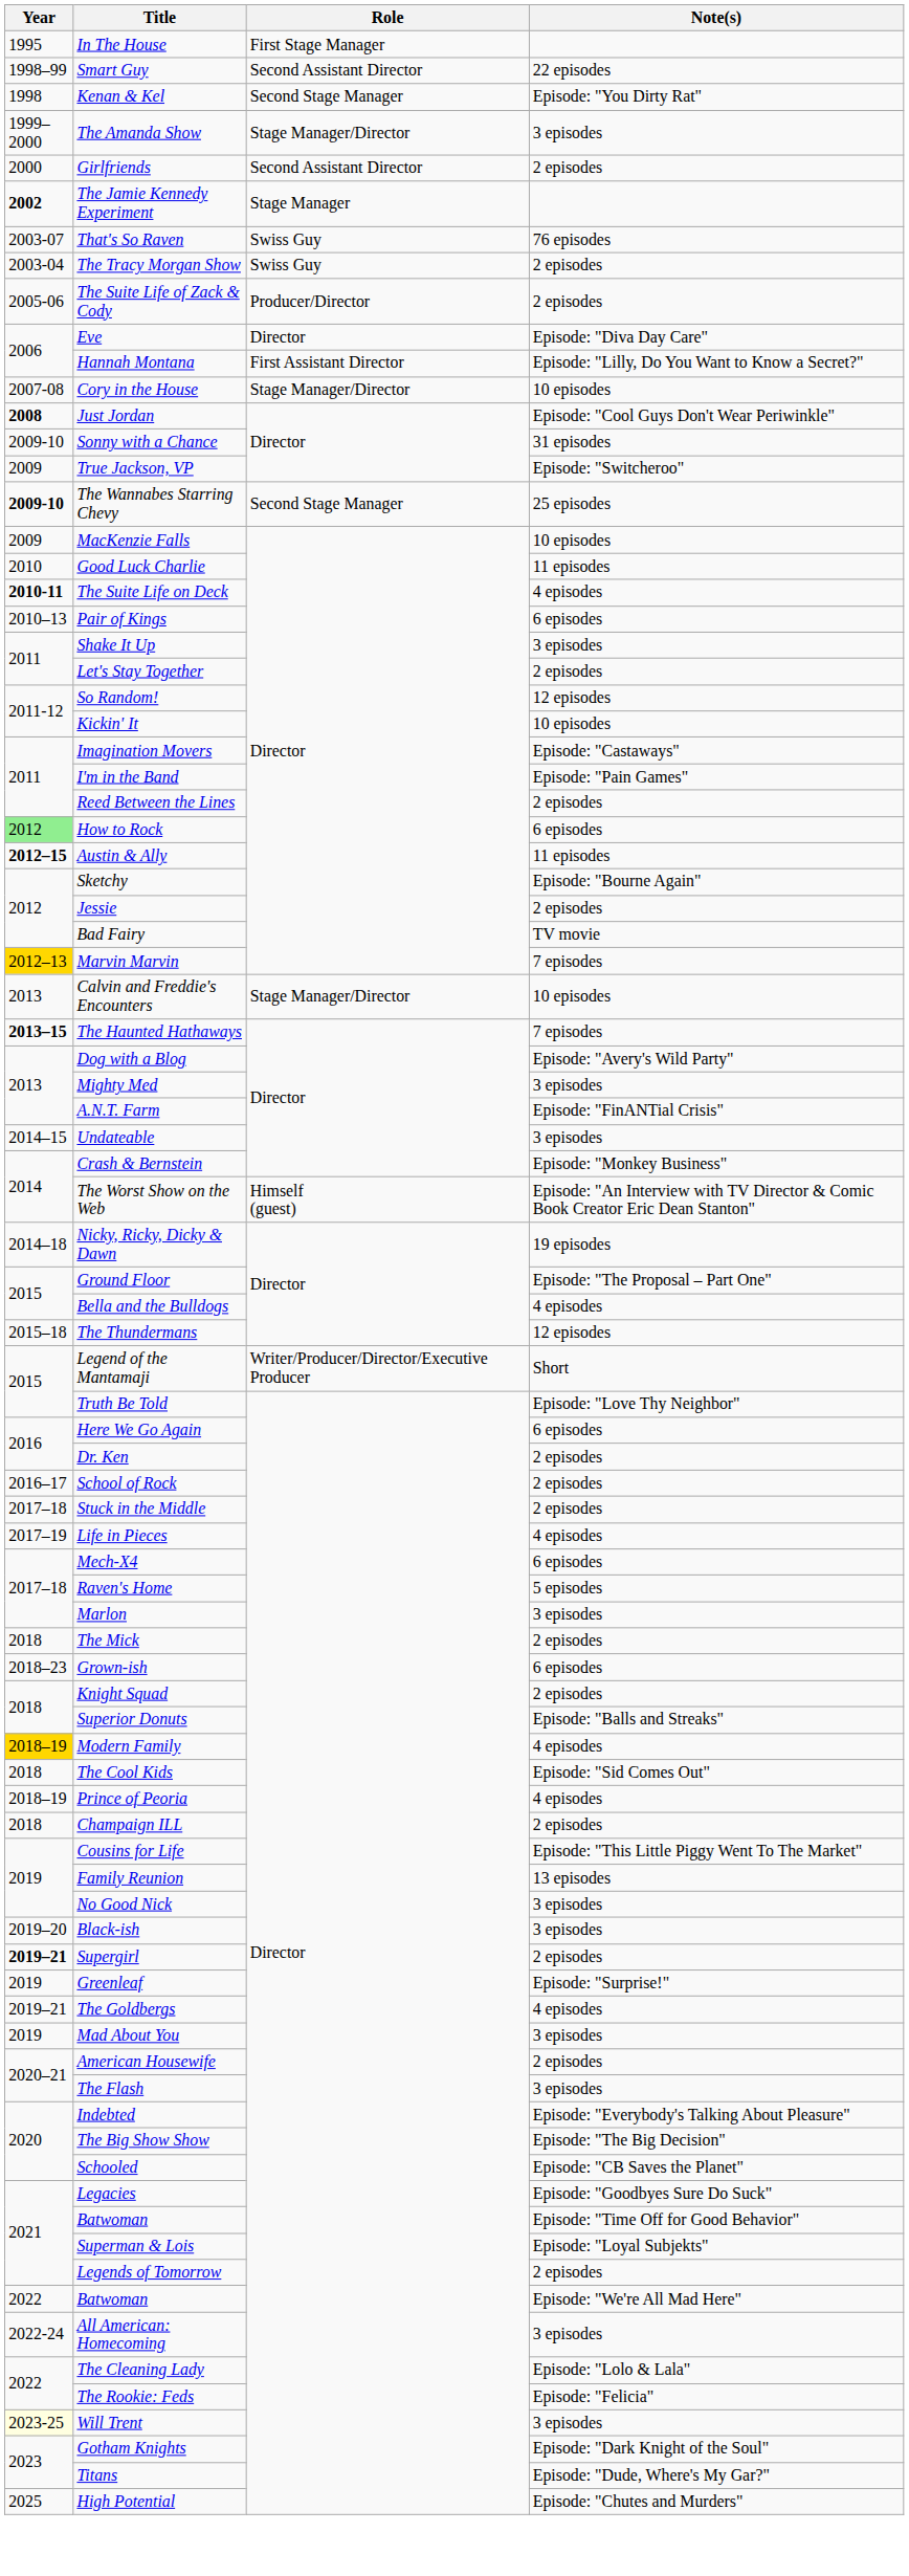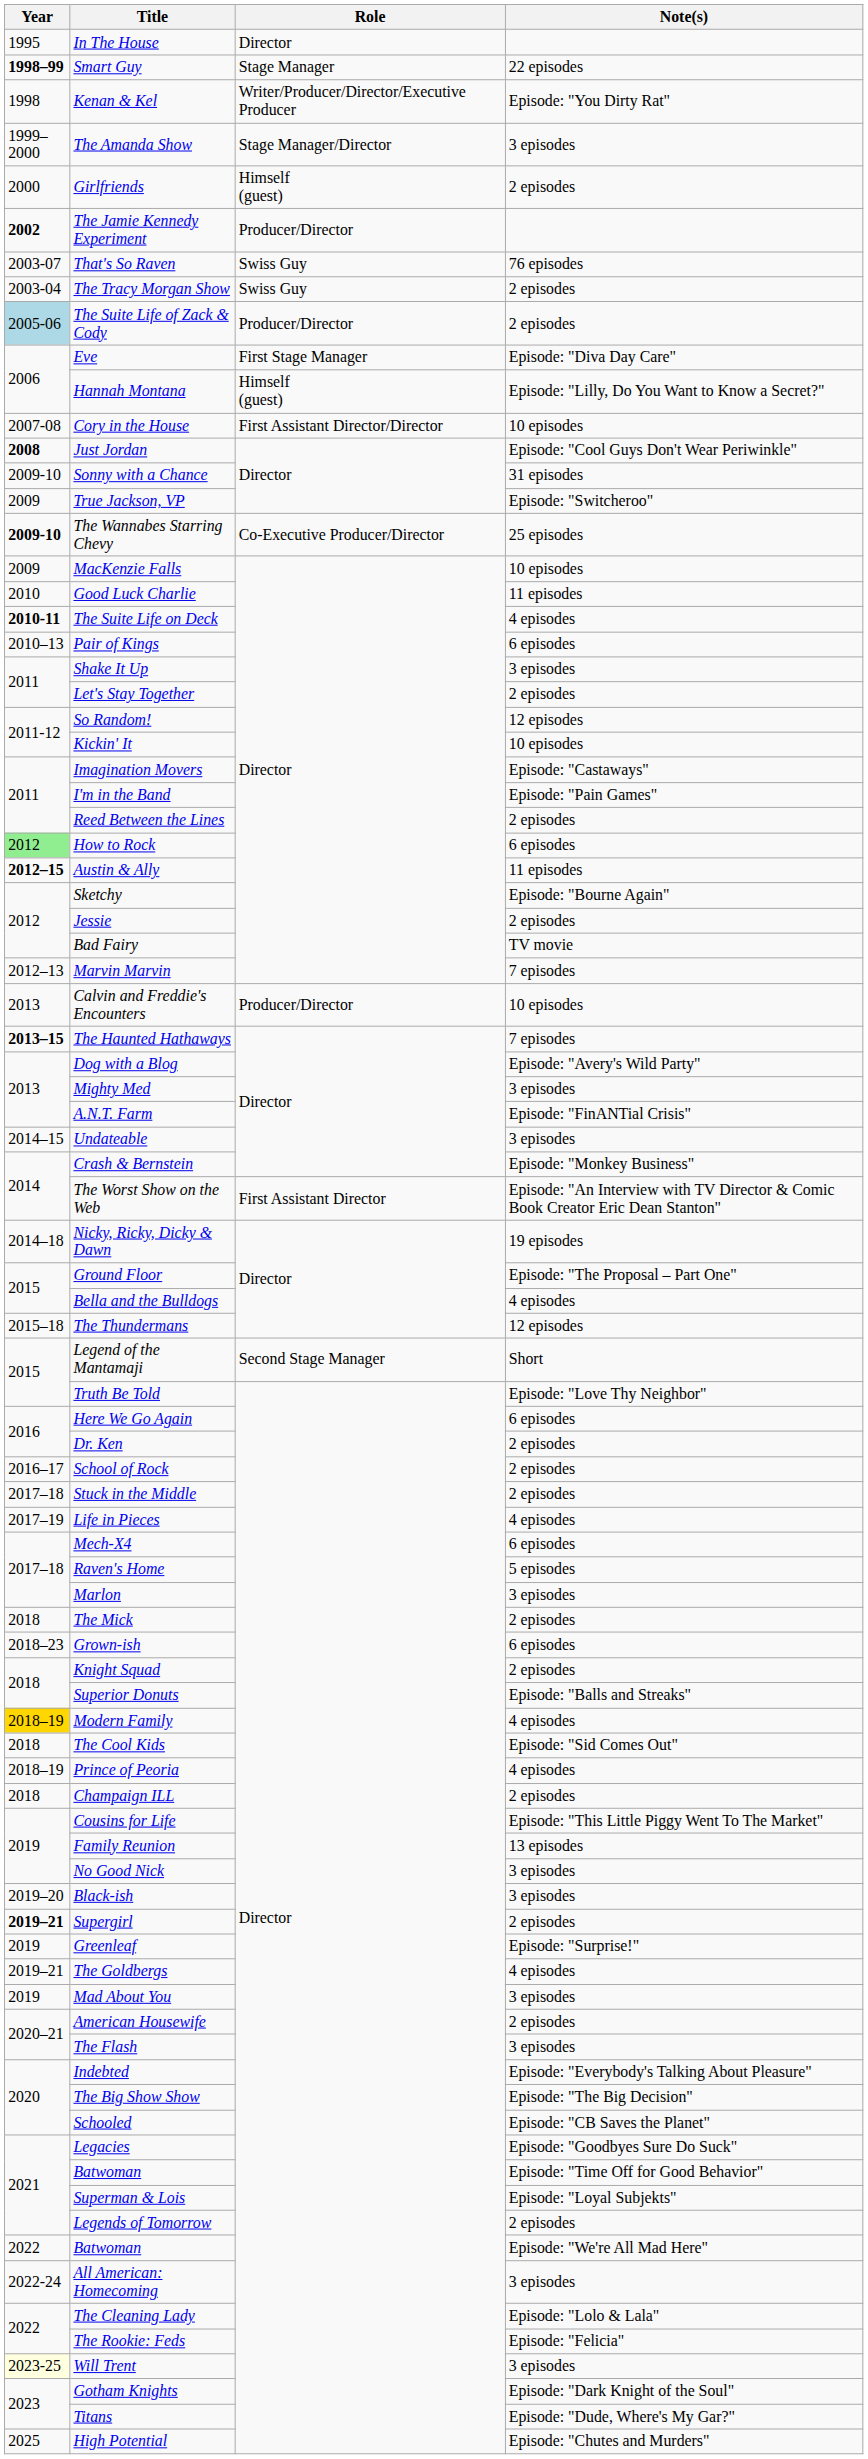In The House | Role: First Stage Manager -> Director
Smart Guy | Year: normal -> bold
Smart Guy | Role: Second Assistant Director -> Stage Manager
Kenan & Kel | Role: Second Stage Manager -> Writer/Producer/Director/Executive Producer
Girlfriends | Role: Second Assistant Director -> Himself (guest)
The Jamie Kennedy Experiment | Role: Stage Manager -> Producer/Director
The Suite Life of Zack & Cody | Year: no background -> lightblue background
Eve | Role: Director -> First Stage Manager
Hannah Montana | Role: First Assistant Director -> Himself (guest)
Cory in the House | Role: Stage Manager/Director -> First Assistant Director/Director
The Wannabes Starring Chevy | Role: Second Stage Manager -> Co-Executive Producer/Director
Marvin Marvin | Year: gold background -> no background
Calvin and Freddie's Encounters | Role: Stage Manager/Director -> Producer/Director
The Worst Show on the Web | Role: Himself (guest) -> First Assistant Director
Legend of the Mantamaji | Role: Writer/Producer/Director/Executive Producer -> Second Stage Manager
